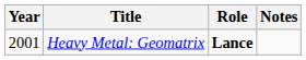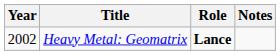Heavy Metal: Geomatrix | Year: 2001 -> 2002
